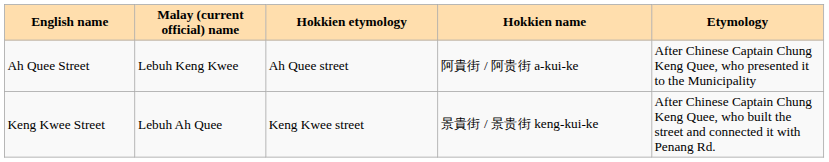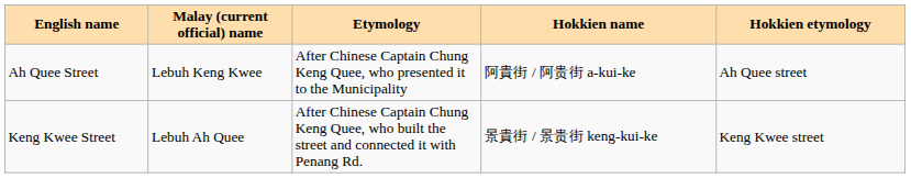columns swapped: Etymology <-> Hokkien etymology
